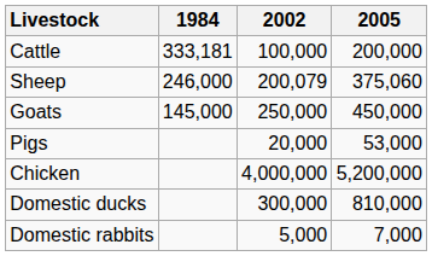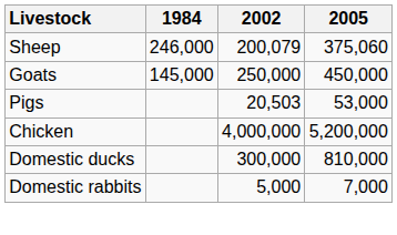- row: Cattle | 333,181 | 100,000 | 200,000
Pigs | 2002: 20,000 -> 20,503
